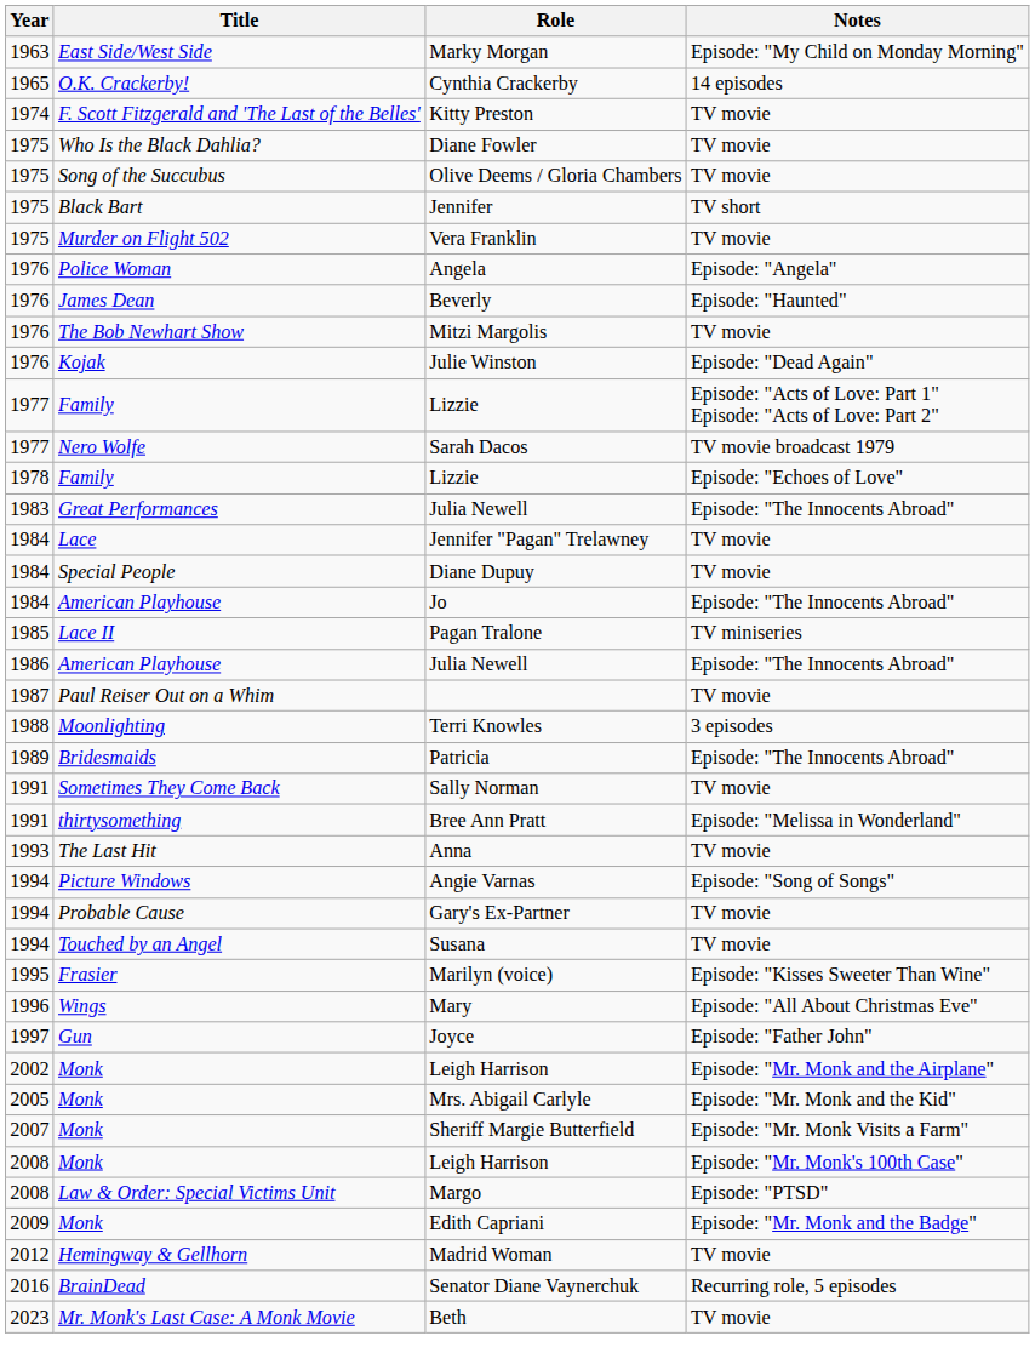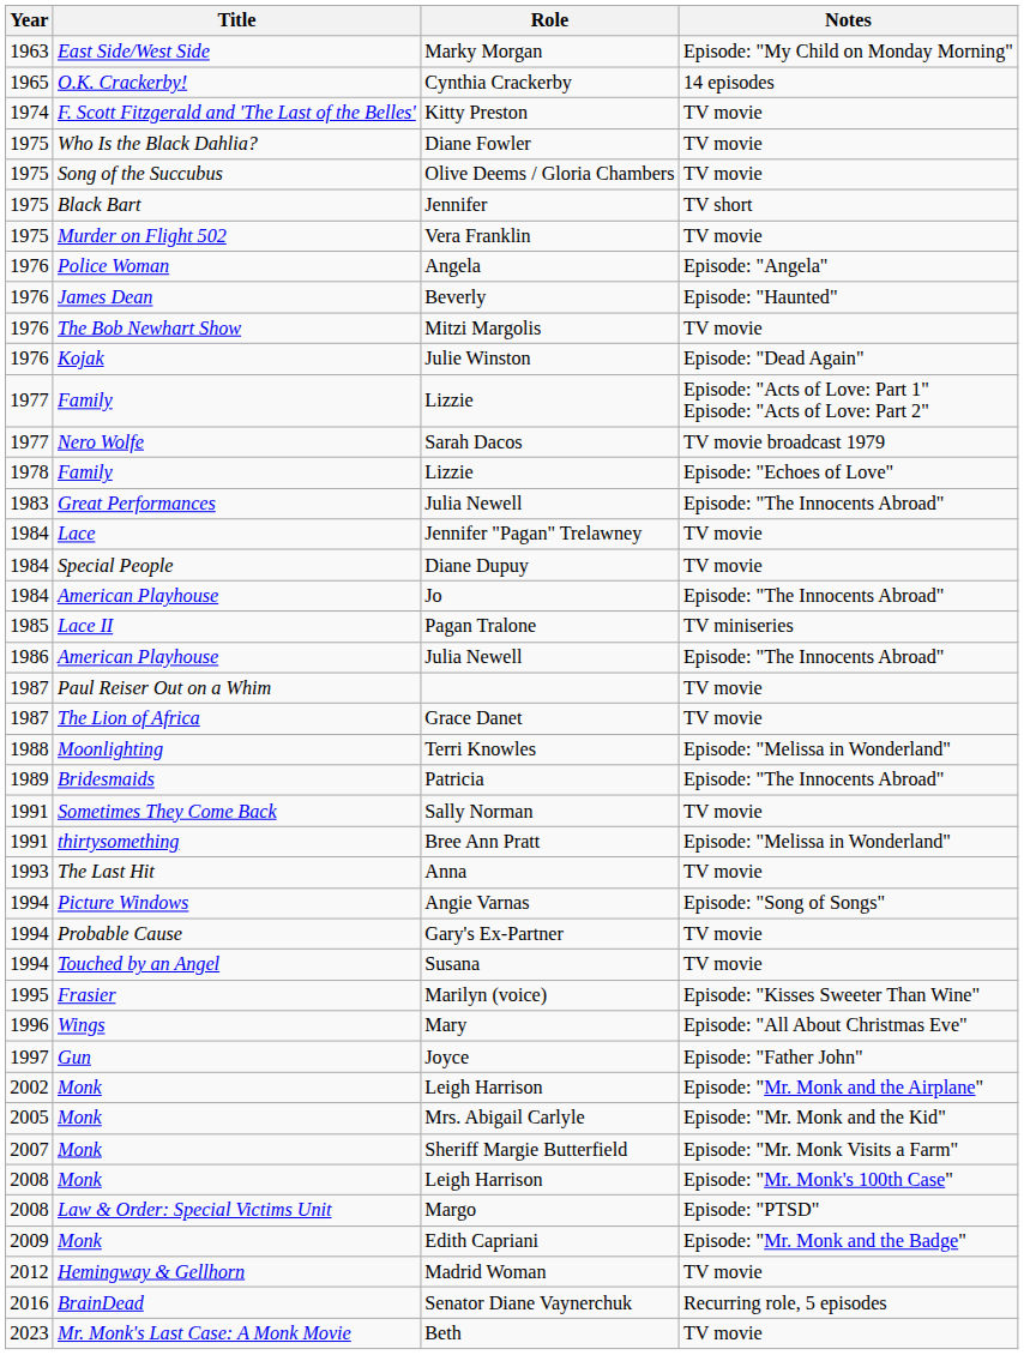+ row: 1987 | The Lion of Africa | Grace Danet | TV movie
Terri Knowles | Notes: 3 episodes -> Episode: "Melissa in Wonderland"
